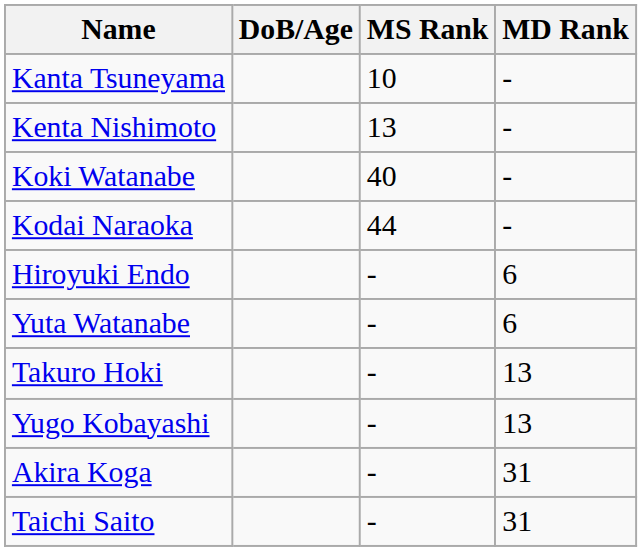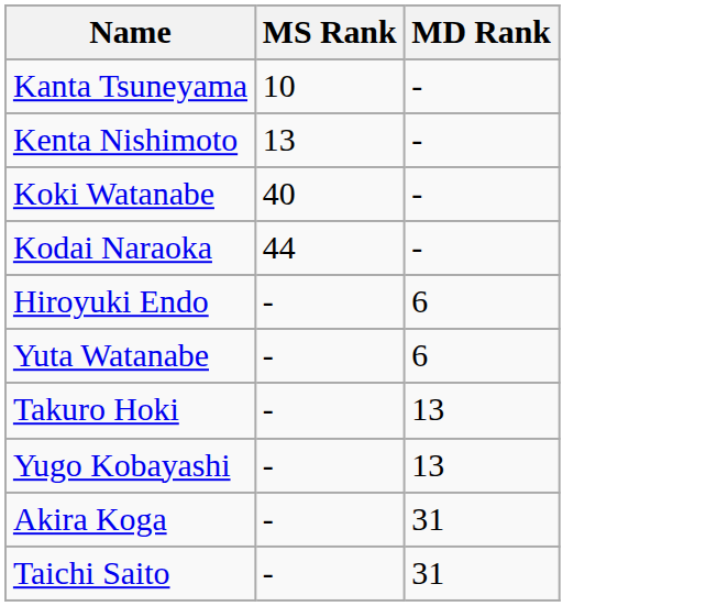- column: DoB/Age
